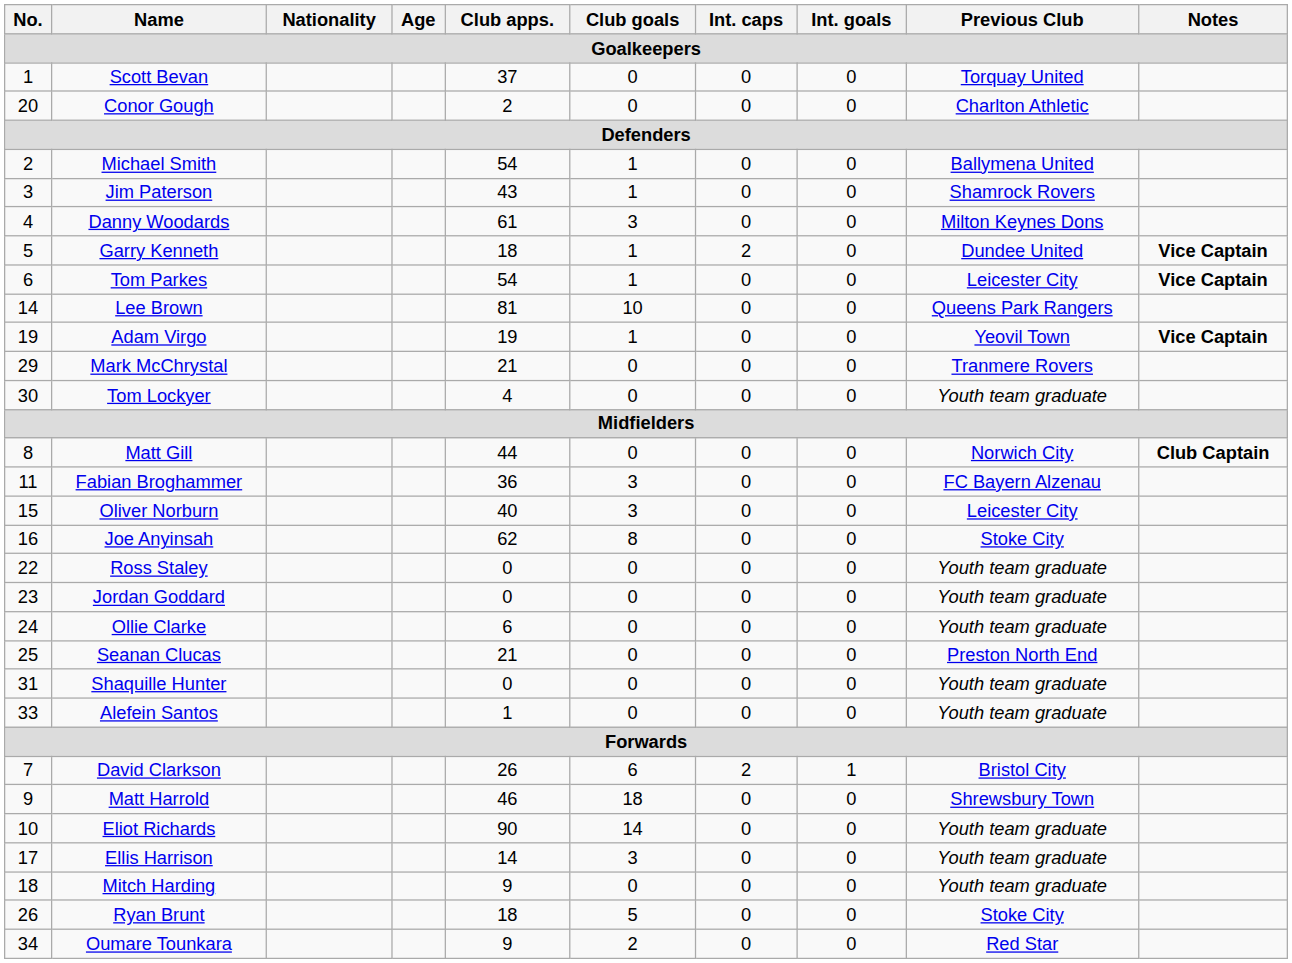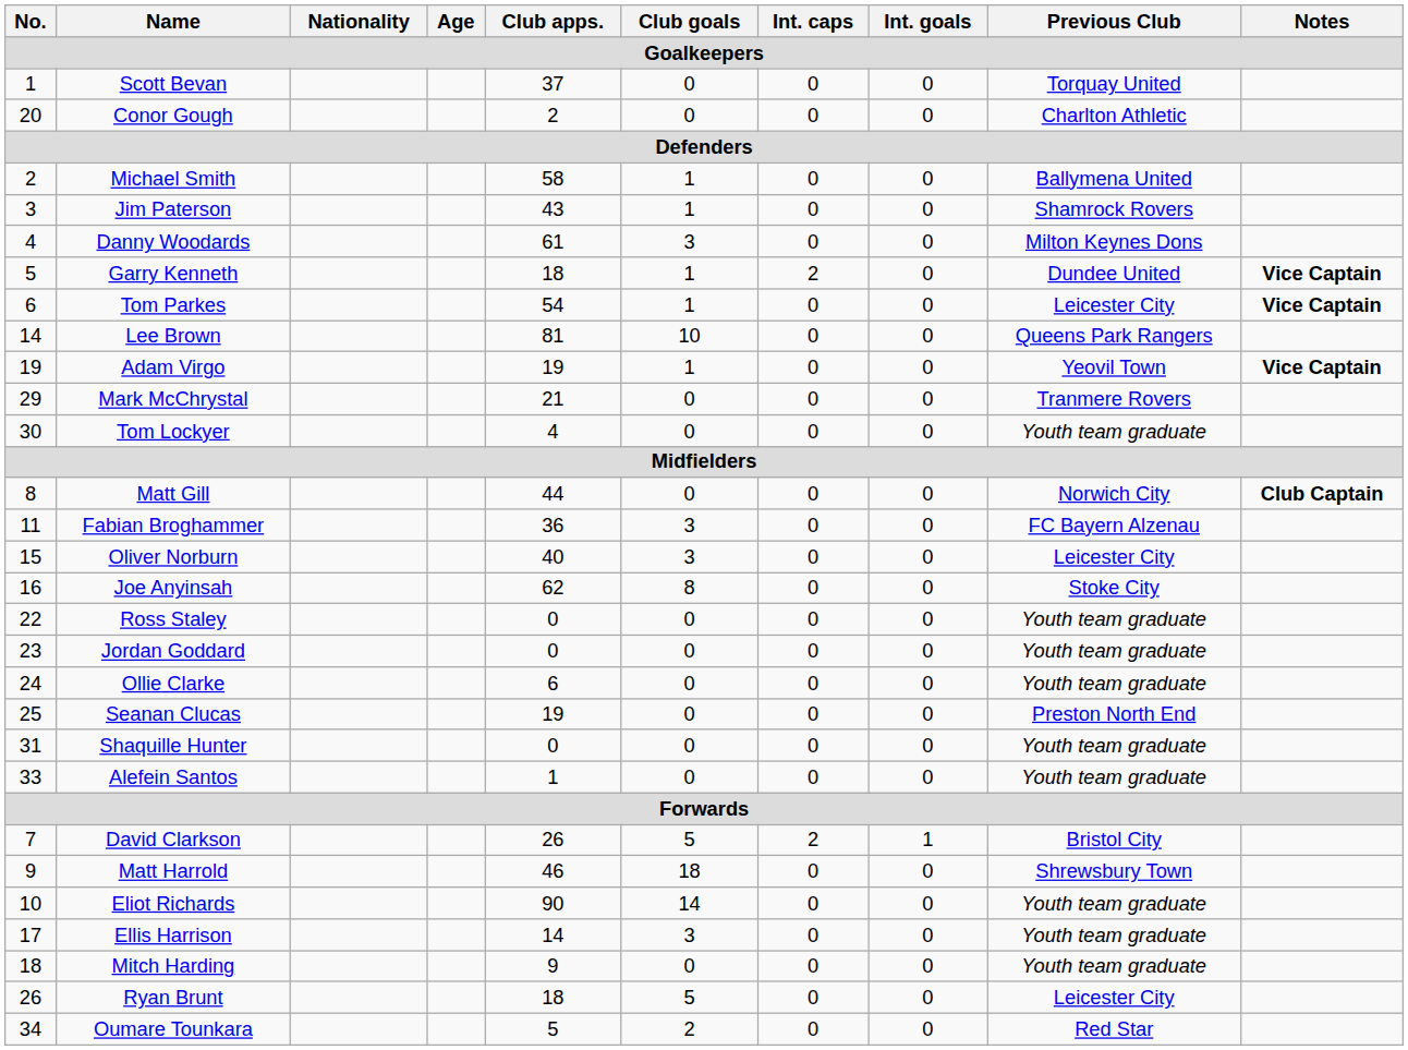Michael Smith | Club apps.: 54 -> 58
Seanan Clucas | Club apps.: 21 -> 19
David Clarkson | Club goals: 6 -> 5
Ryan Brunt | Previous Club: Stoke City -> Leicester City
Oumare Tounkara | Club apps.: 9 -> 5
